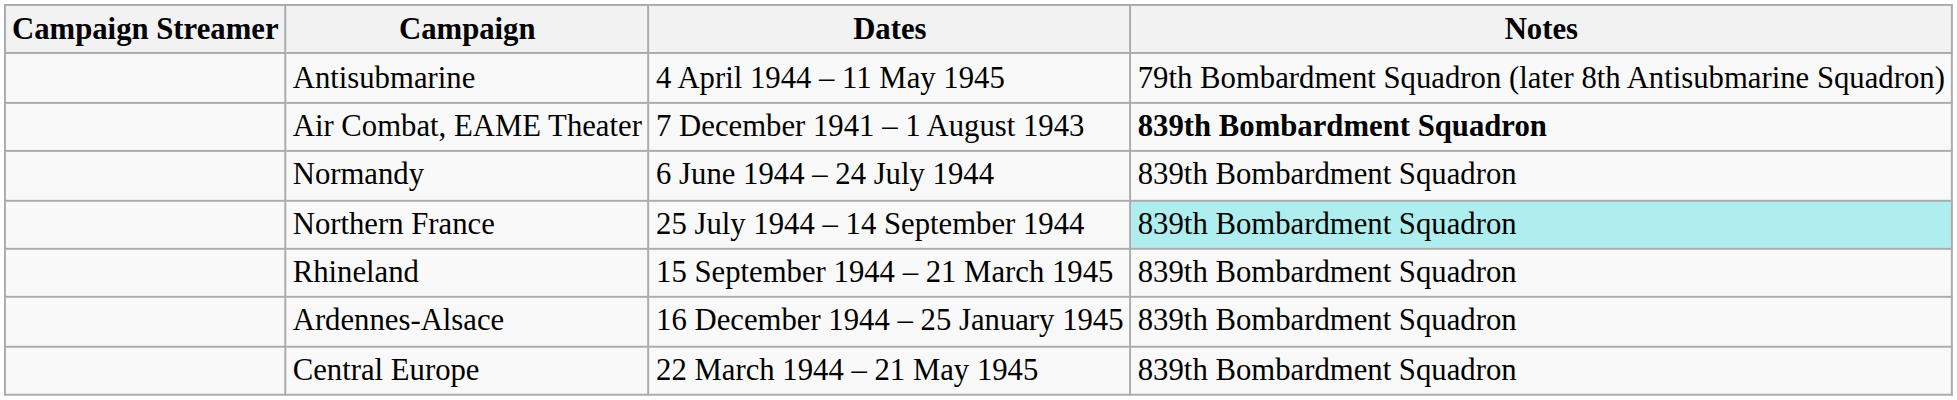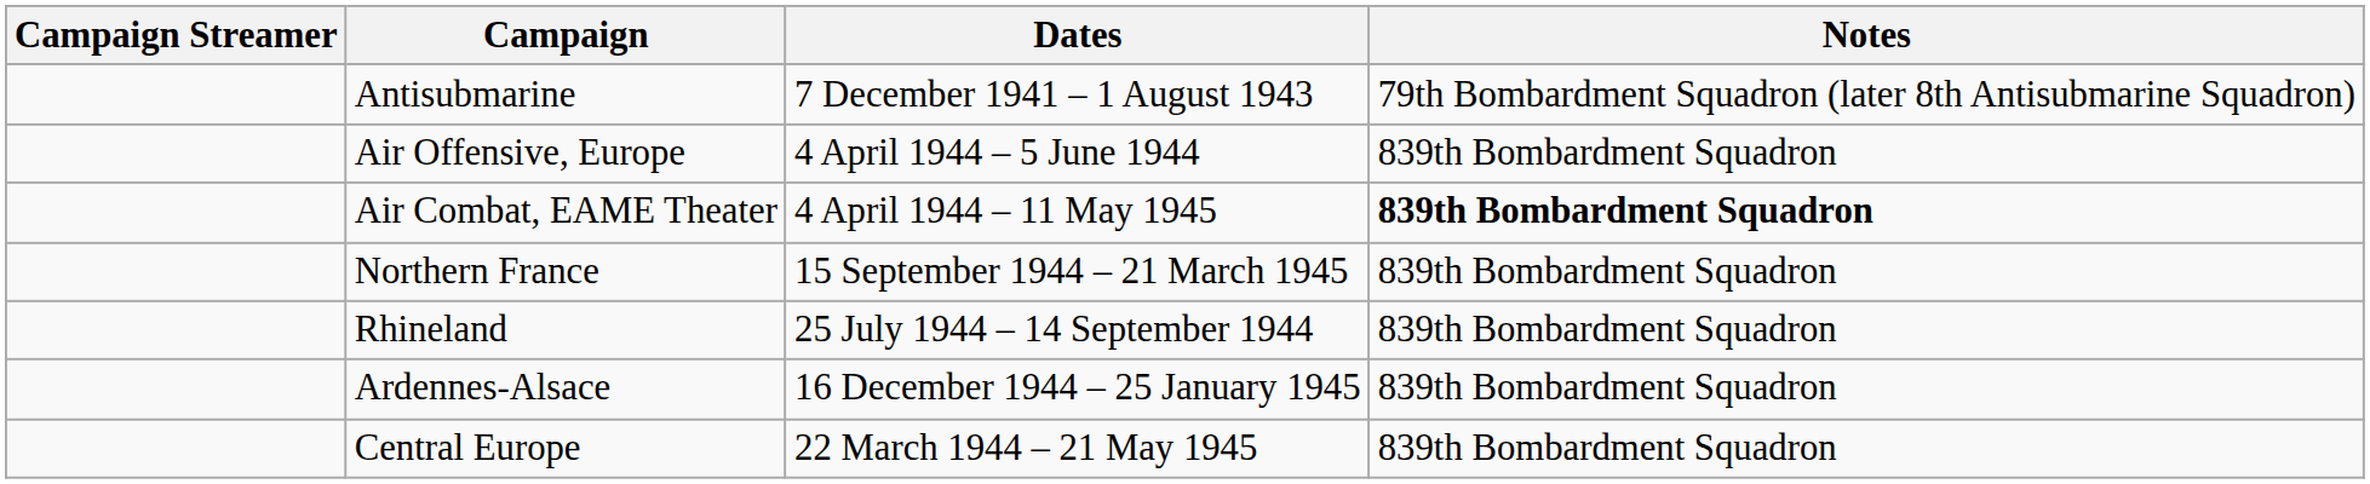Antisubmarine | Dates: 4 April 1944 – 11 May 1945 -> 7 December 1941 – 1 August 1943
+ row: Air Offensive, Europe | 4 April 1944 – 5 June 1944 | 839th Bombardment Squadron
Air Combat, EAME Theater | Dates: 7 December 1941 – 1 August 1943 -> 4 April 1944 – 11 May 1945
- row: Normandy | 6 June 1944 – 24 July 1944 | 839th Bombardment Squadron
Northern France | Dates: 25 July 1944 – 14 September 1944 -> 15 September 1944 – 21 March 1945
Northern France | Notes: paleturquoise background -> no background
Rhineland | Dates: 15 September 1944 – 21 March 1945 -> 25 July 1944 – 14 September 1944
